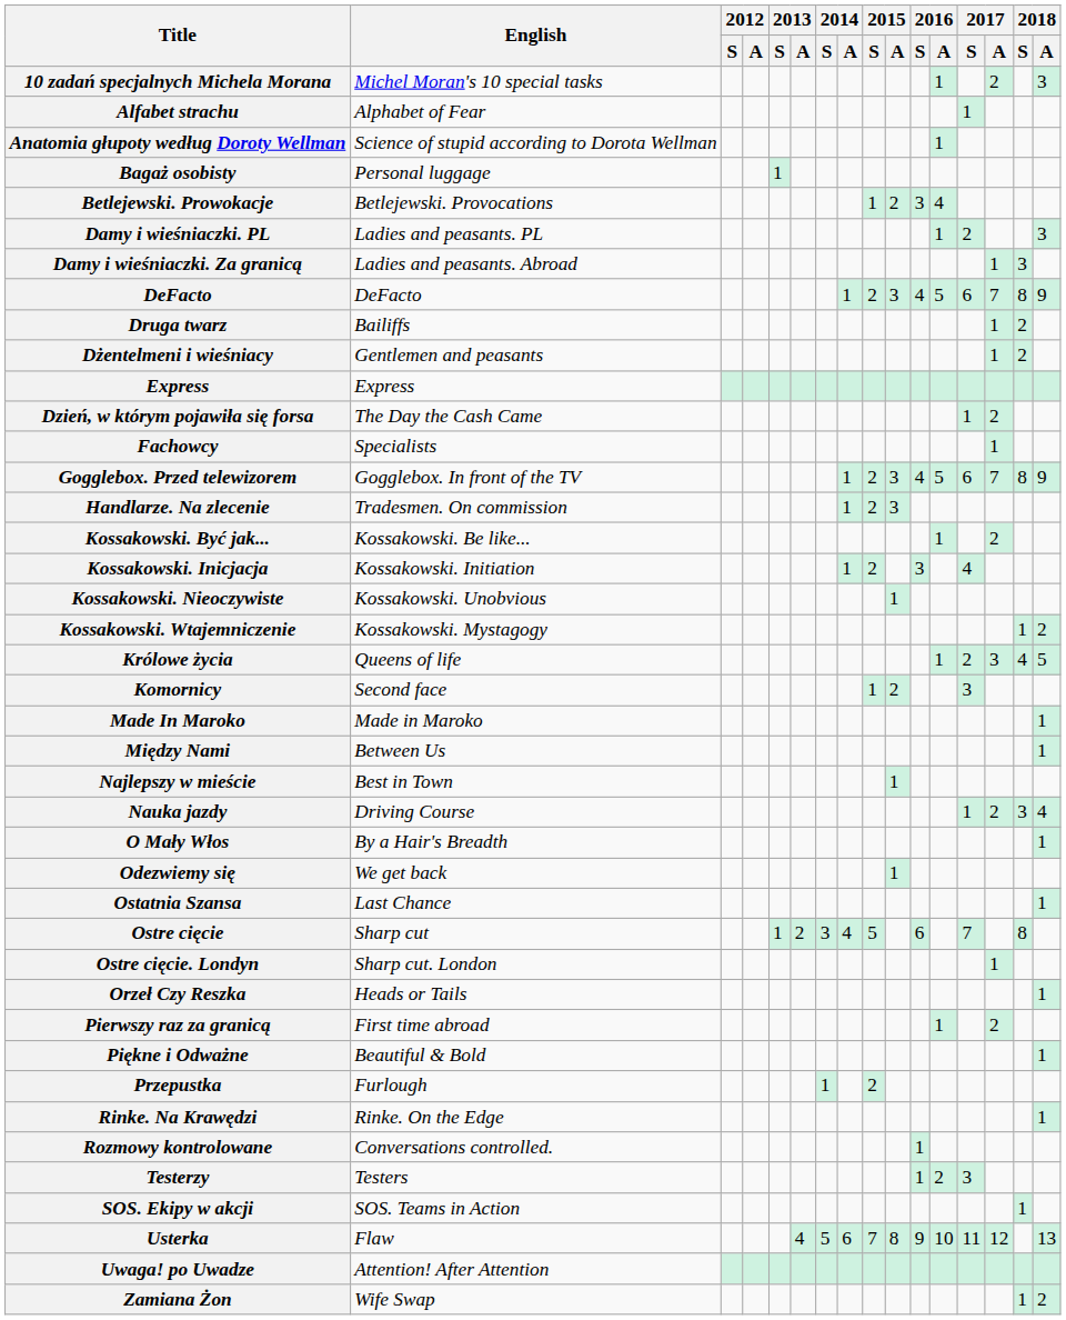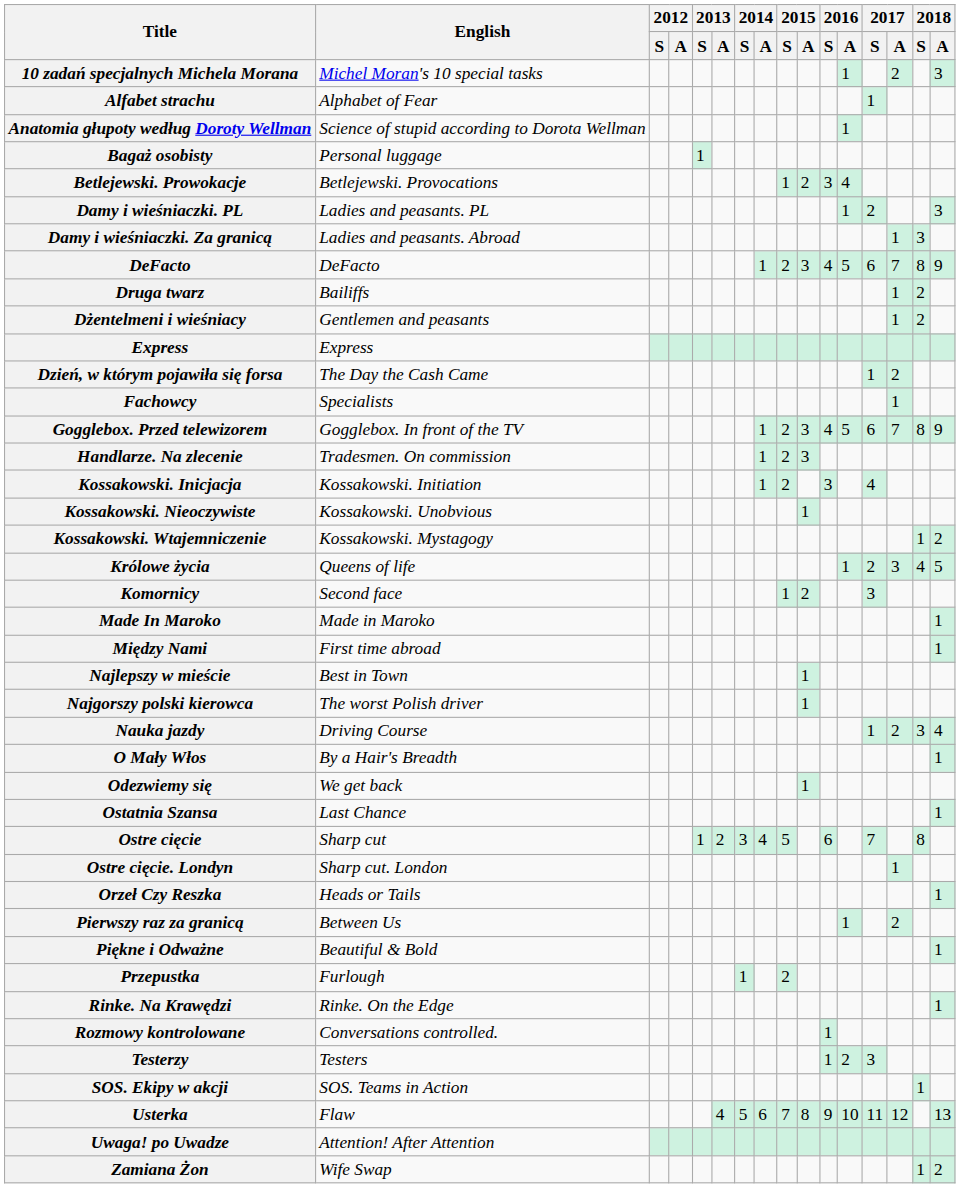- row: Kossakowski. Być jak... | Kossakowski. Be like... | 1 | 2
Między Nami | English: Between Us -> First time abroad
+ row: Najgorszy polski kierowca | The worst Polish driver | 1
Pierwszy raz za granicą | English: First time abroad -> Between Us
